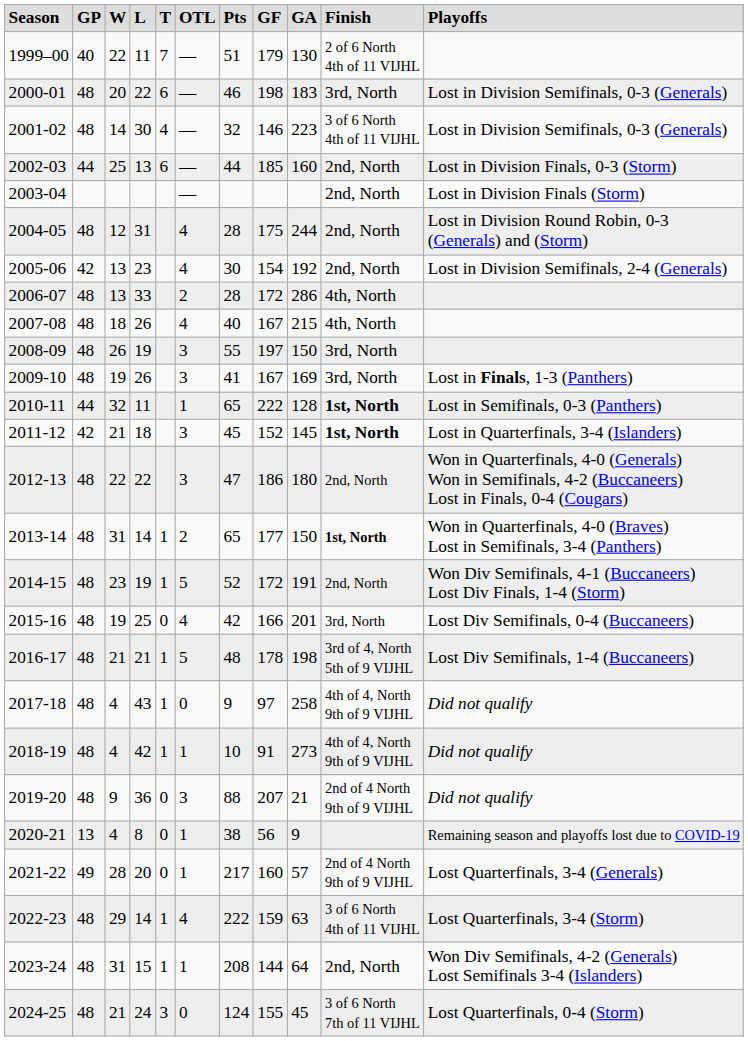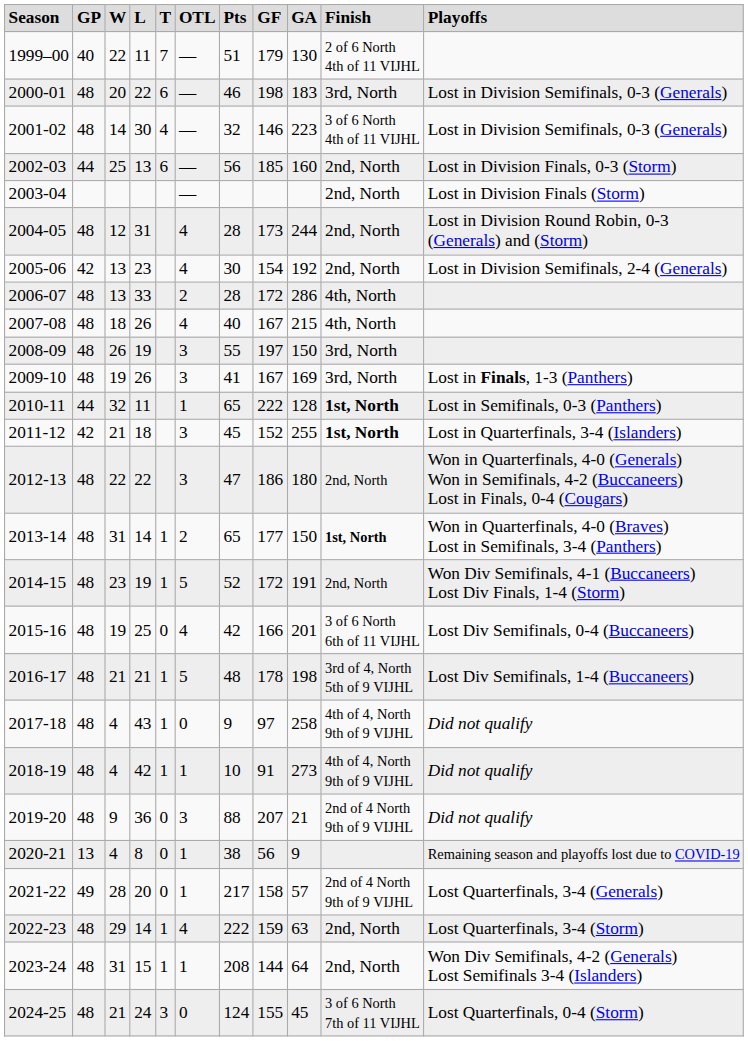2002-03 | column 7: 44 -> 56
2004-05 | column 8: 175 -> 173
2011-12 | column 9: 145 -> 255
2015-16 | column 10: 3rd, North -> 3 of 6 North 6th of 11 VIJHL
2021-22 | column 8: 160 -> 158
2022-23 | column 10: 3 of 6 North 4th of 11 VIJHL -> 2nd, North
